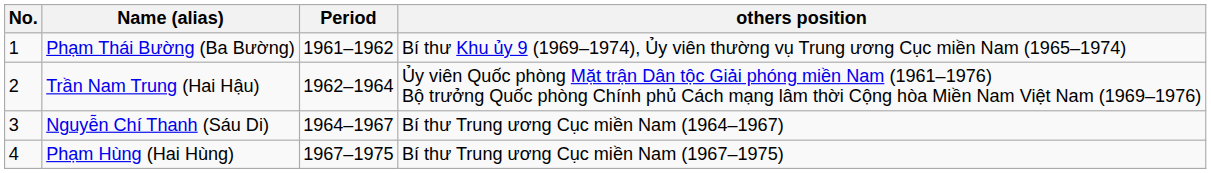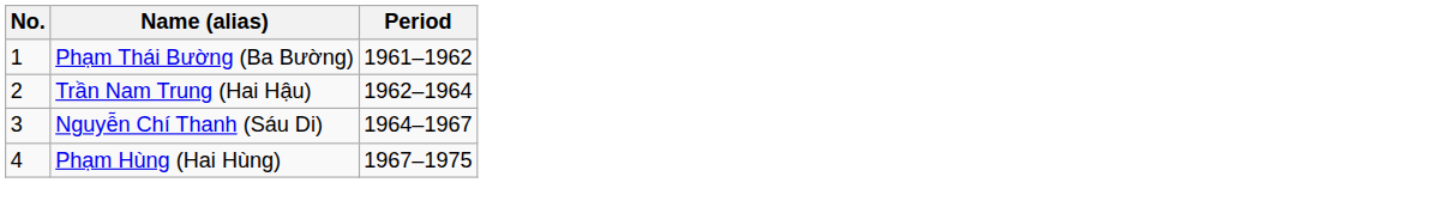- column: others position | Bí thư Khu ủy 9 (1969–1974), Ủy viên thường vụ Trung ương Cục miền Nam (1965–1974) | Ủy viên Quốc phòng Mặt trận Dân tộc Giải phóng miền Nam (1961–1976) Bộ trưởng Quốc phòng Chính phủ Cách mạng lâm thời Cộng hòa Miền Nam Việt Nam (1969–1976) | Bí thư Trung ương Cục miền Nam (1964–1967) | Bí thư Trung ương Cục miền Nam (1967–1975)
